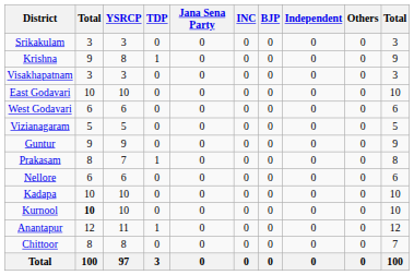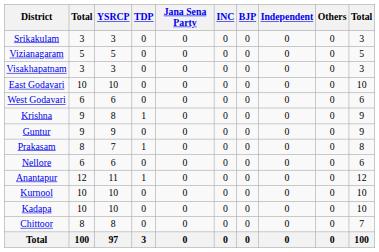rows swapped: Vizianagaram <-> Krishna
rows swapped: Kadapa <-> Anantapur
Kurnool | column 2: bold -> normal
